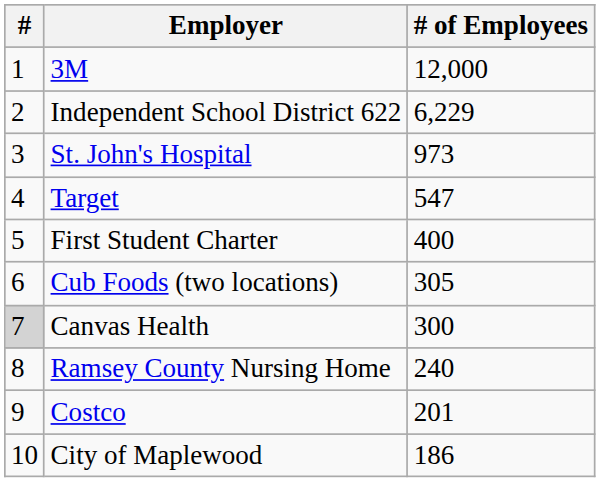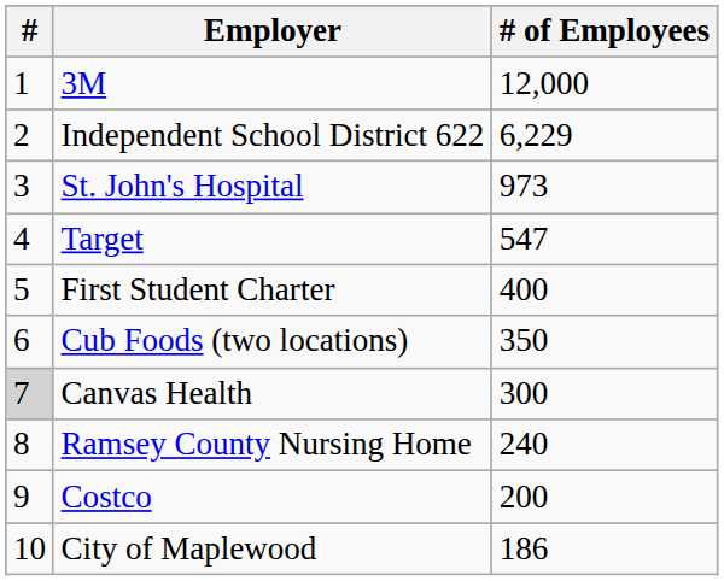Cub Foods (two locations) | # of Employees: 305 -> 350
Costco | # of Employees: 201 -> 200
